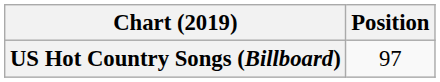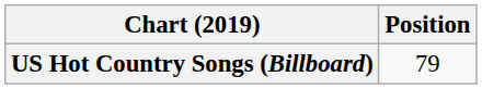US Hot Country Songs (Billboard) | Position: 97 -> 79
